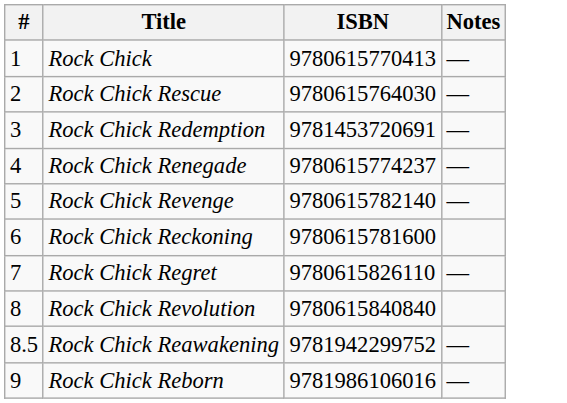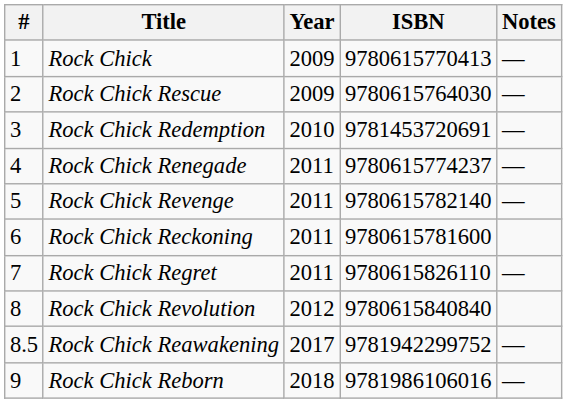+ column: Year | 2009 | 2009 | 2010 | 2011 | 2011 | 2011 | 2011 | 2012 | 2017 | 2018
